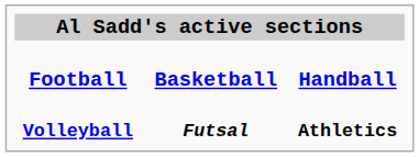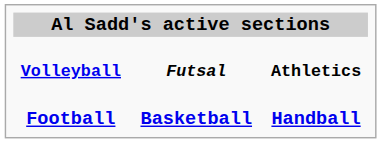rows swapped: Football <-> Volleyball
